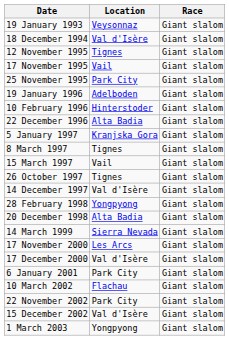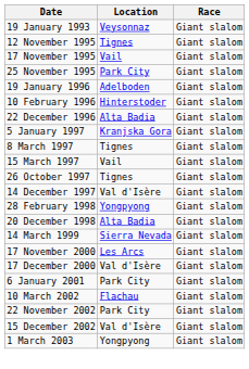- row: 18 December 1994 | Val d'Isère | Giant slalom
